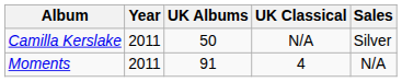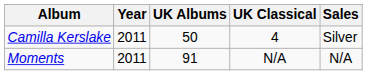Camilla Kerslake | UK Classical: N/A -> 4
Moments | UK Classical: 4 -> N/A
